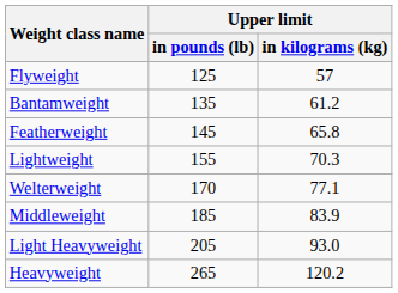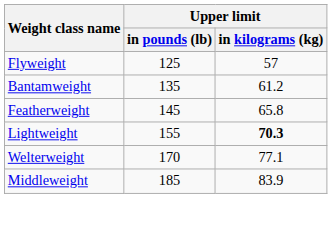Lightweight | Upper limit / in kilograms (kg): normal -> bold
- row: Light Heavyweight | 205 | 93.0
- row: Heavyweight | 265 | 120.2
